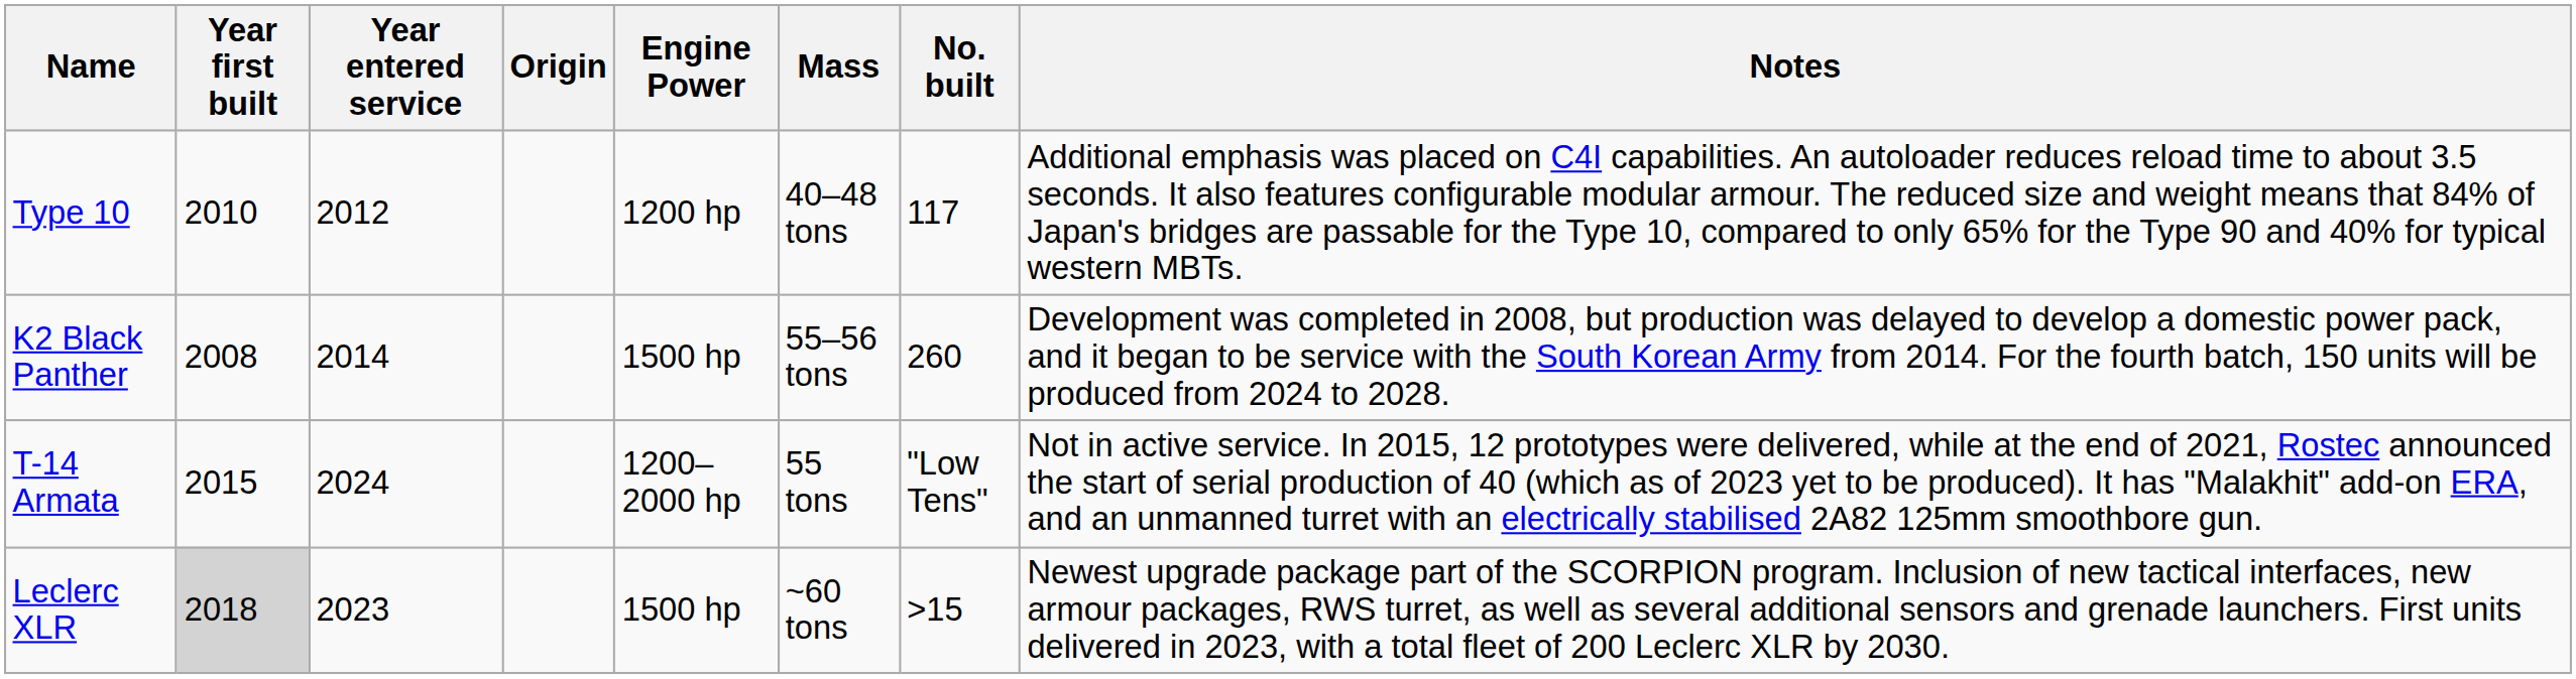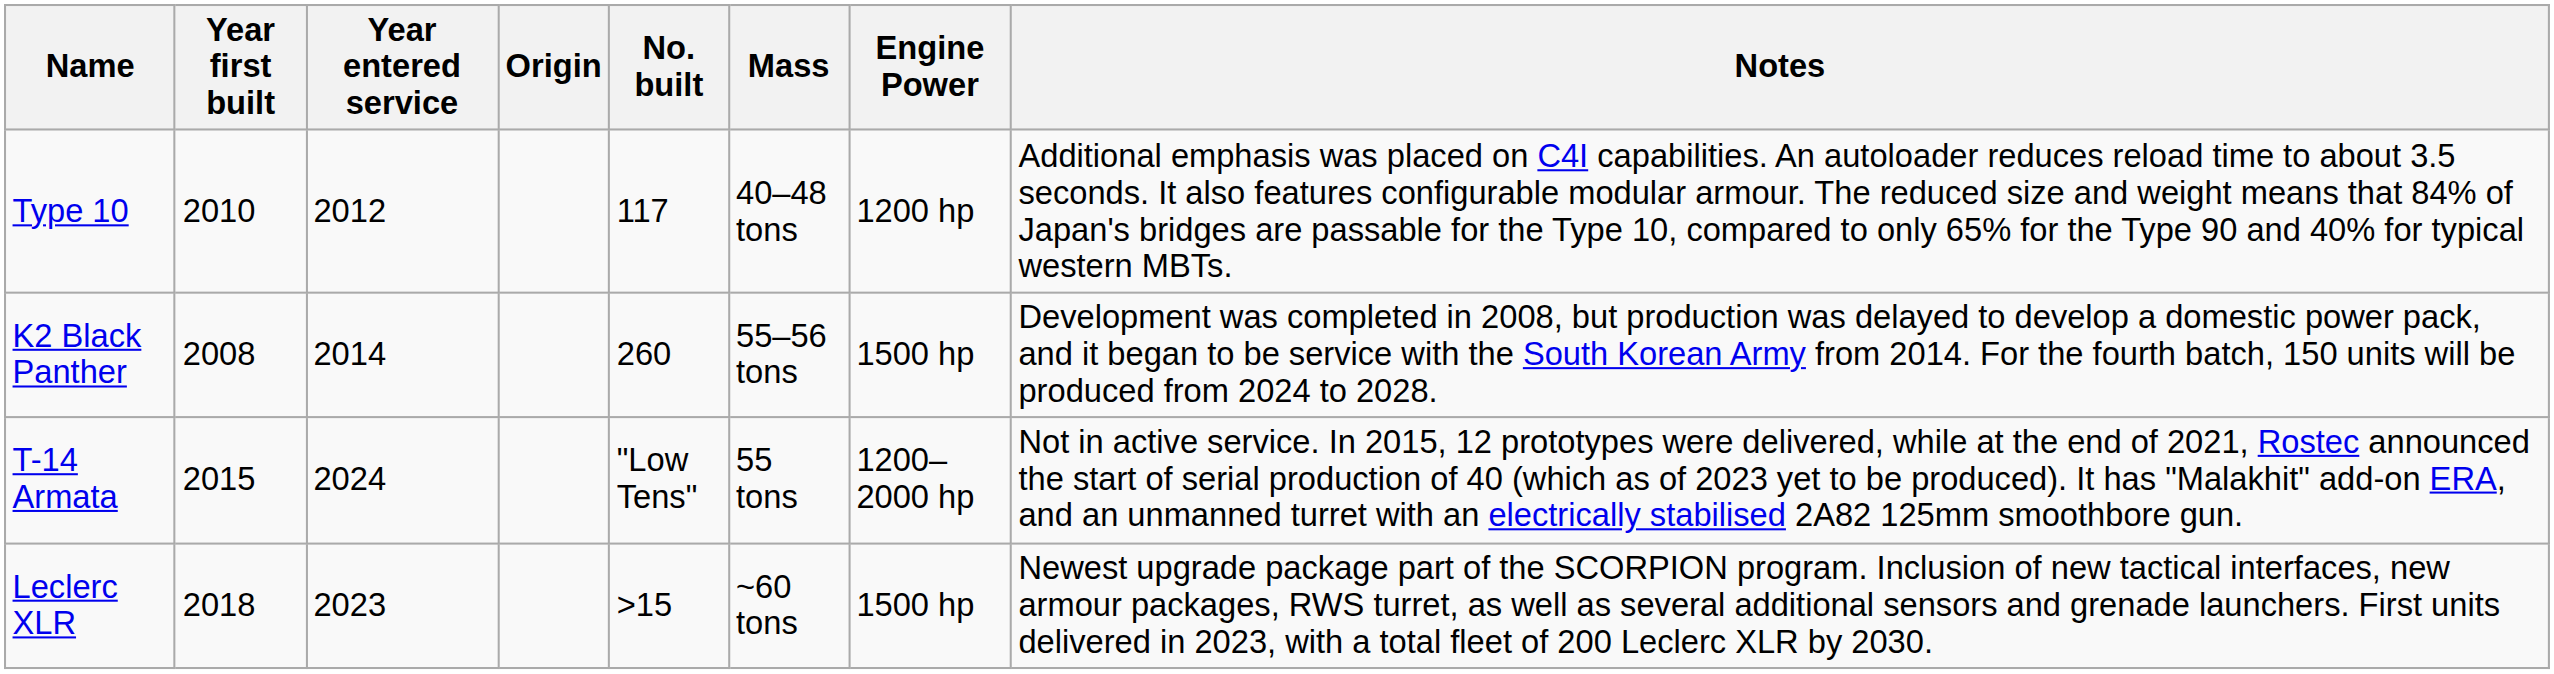columns swapped: No. built <-> Engine Power
Leclerc XLR | Year first built: lightgrey background -> no background
